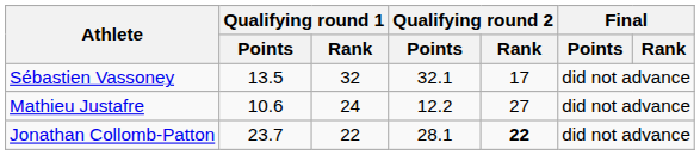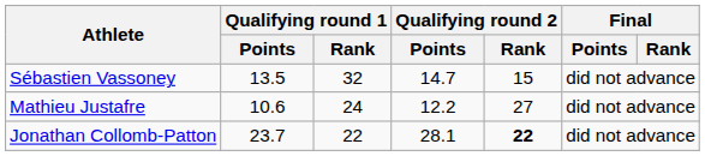Sébastien Vassoney | Qualifying round 2 / Points: 32.1 -> 14.7
Sébastien Vassoney | Qualifying round 2 / Rank: 17 -> 15
